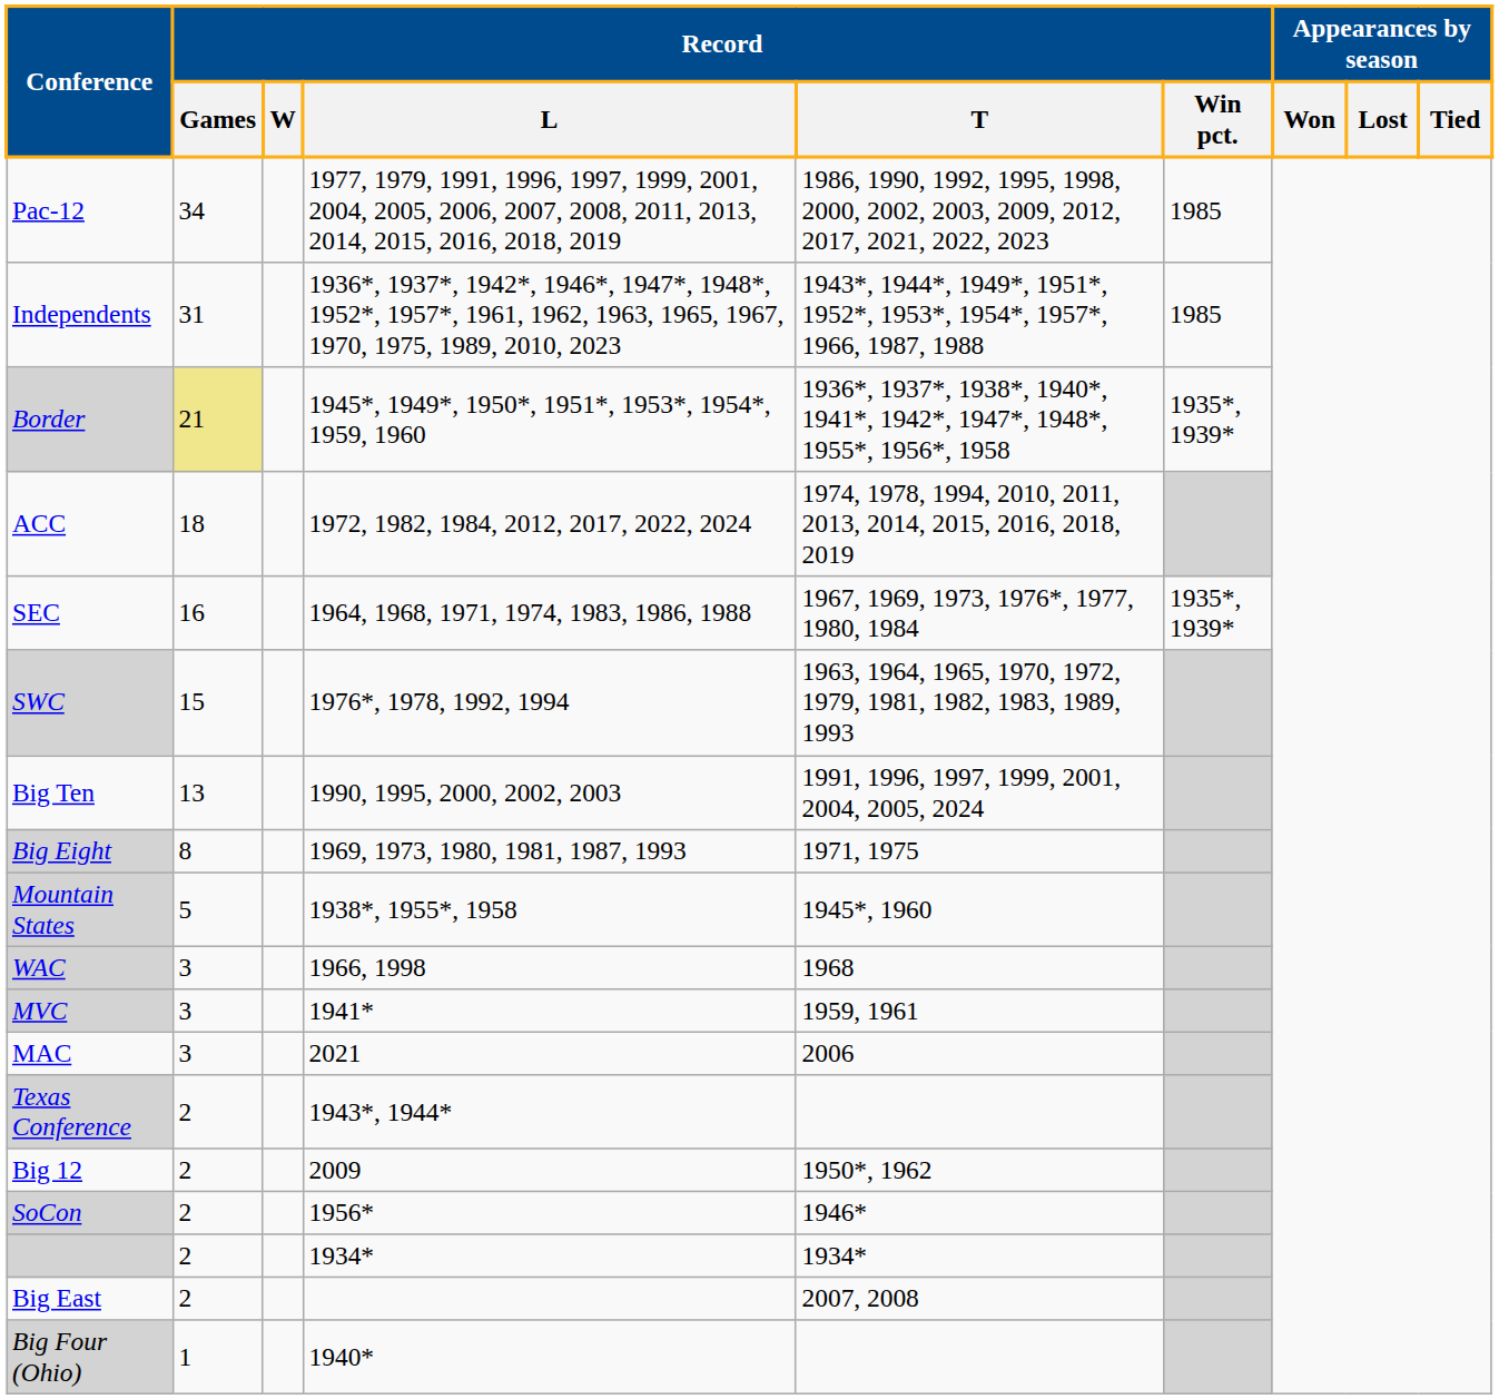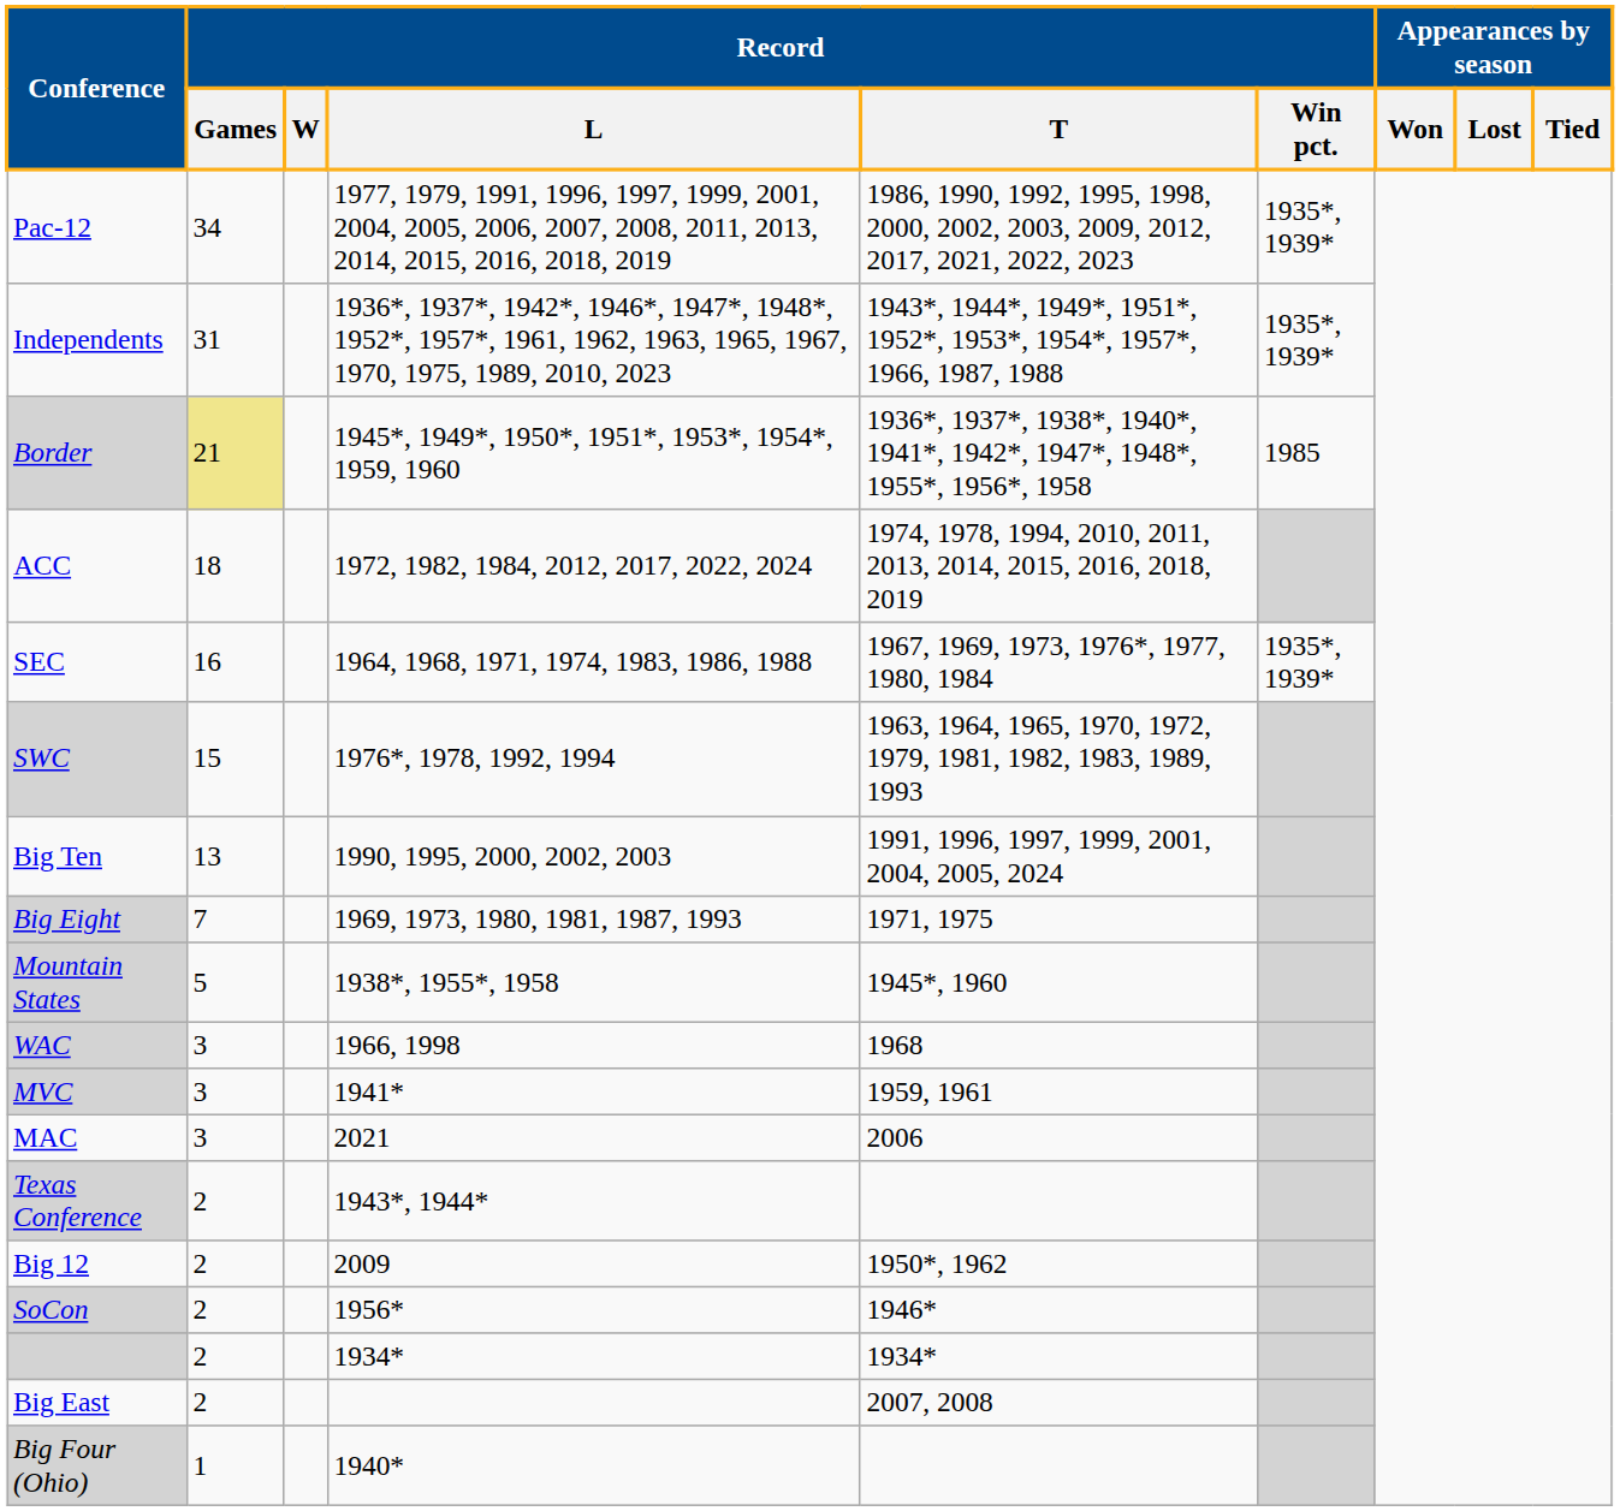Pac-12 | Record / Win pct.: 1985 -> 1935*, 1939*
Independents | Record / Win pct.: 1985 -> 1935*, 1939*
Border | Record / Win pct.: 1935*, 1939* -> 1985
Big Eight | Record / Games: 8 -> 7
